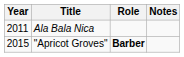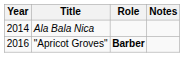Ala Bala Nica | Year: 2011 -> 2014
"Apricot Groves" | Year: 2015 -> 2016
